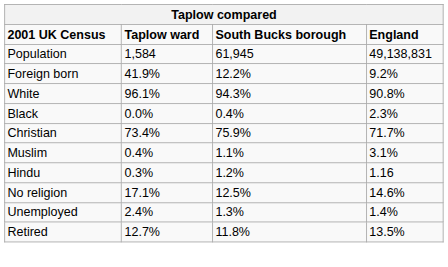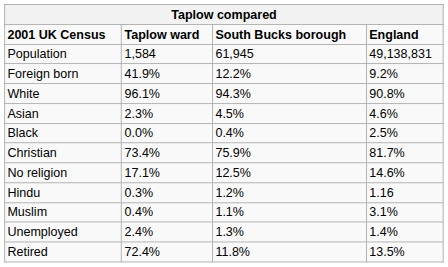+ row: Asian | 2.3% | 4.5% | 4.6%
Black | England: 2.3% -> 2.5%
Christian | England: 71.7% -> 81.7%
rows swapped: Muslim <-> No religion
Retired | Taplow ward: 12.7% -> 72.4%
